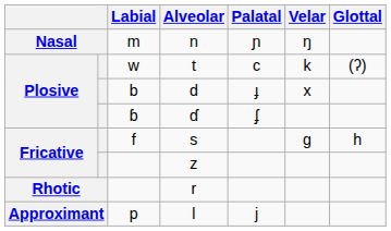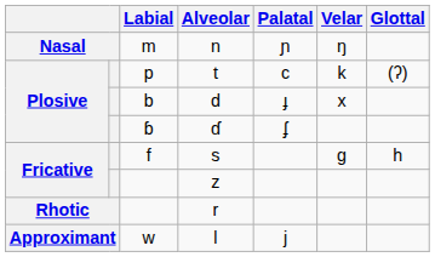t | Labial: w -> p
l | Labial: p -> w
